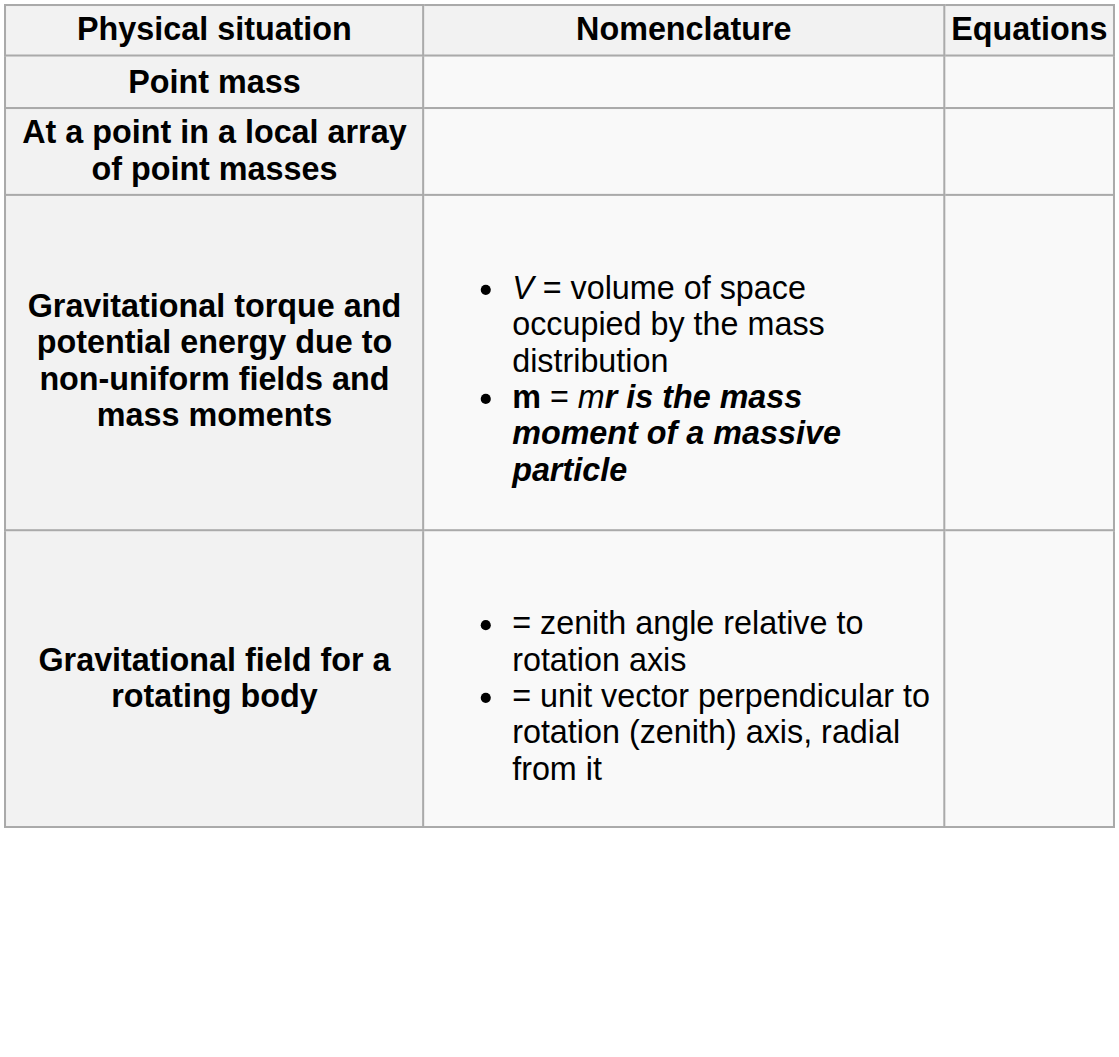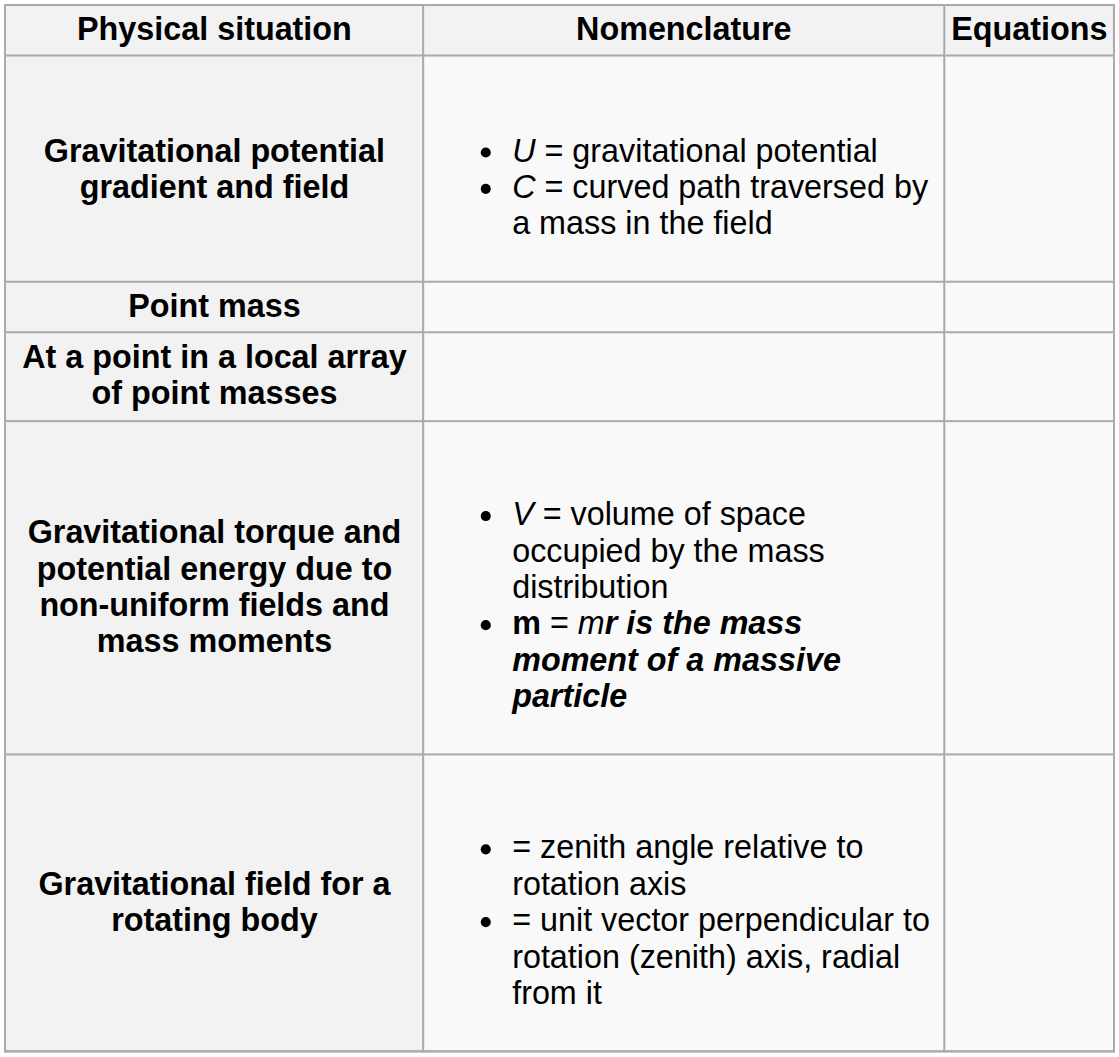+ row: Gravitational potential gradient and field | U = gravitational potential C = curved path traversed by a mass in the field
